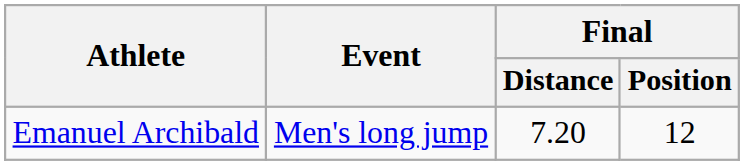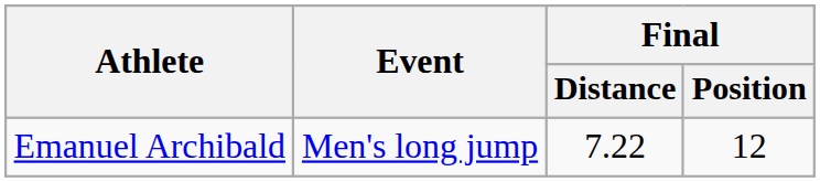Emanuel Archibald | Final / Distance: 7.20 -> 7.22
